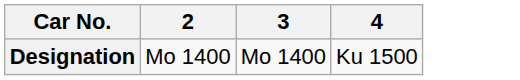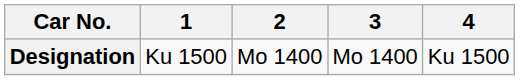+ column: 1 | Ku 1500
